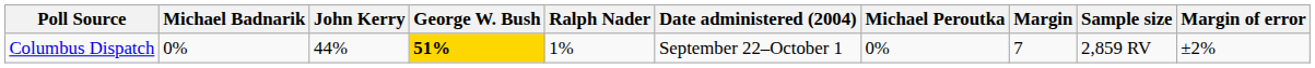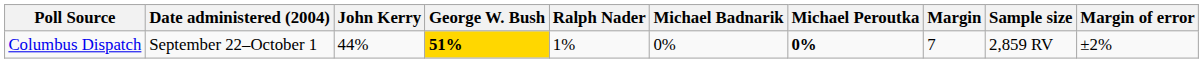columns swapped: Date administered (2004) <-> Michael Badnarik
Columbus Dispatch | Michael Peroutka: normal -> bold
